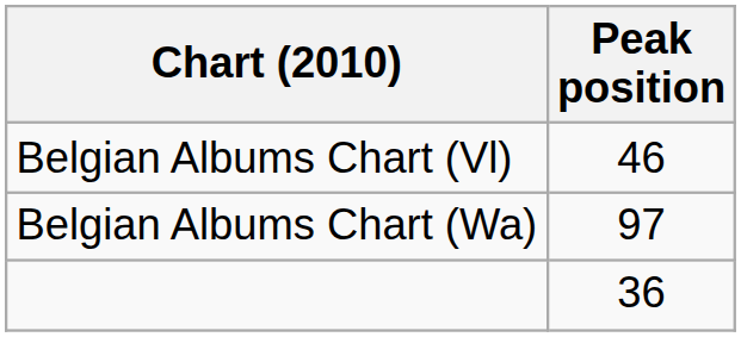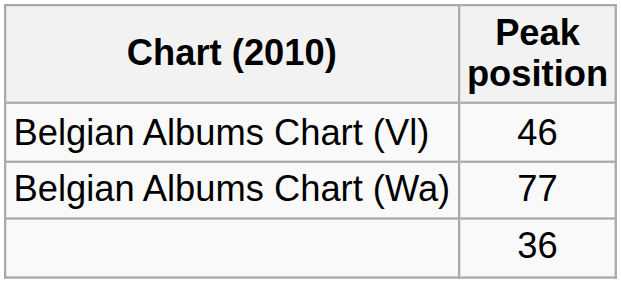Belgian Albums Chart (Wa) | Peak position: 97 -> 77
